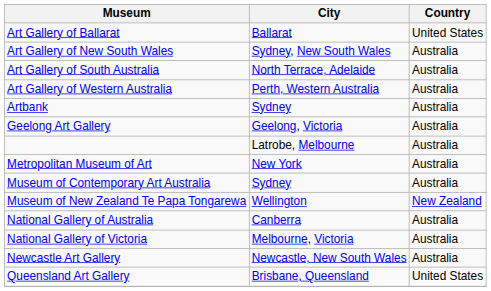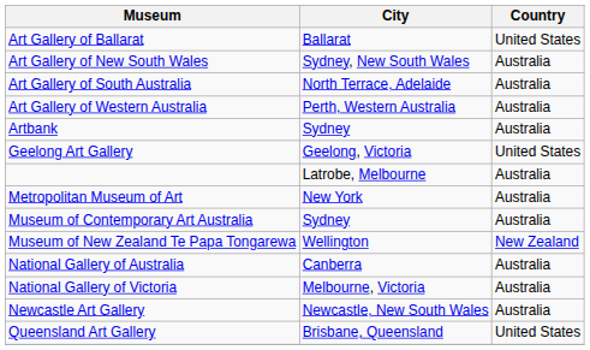Geelong Art Gallery | Country: Australia -> United States
